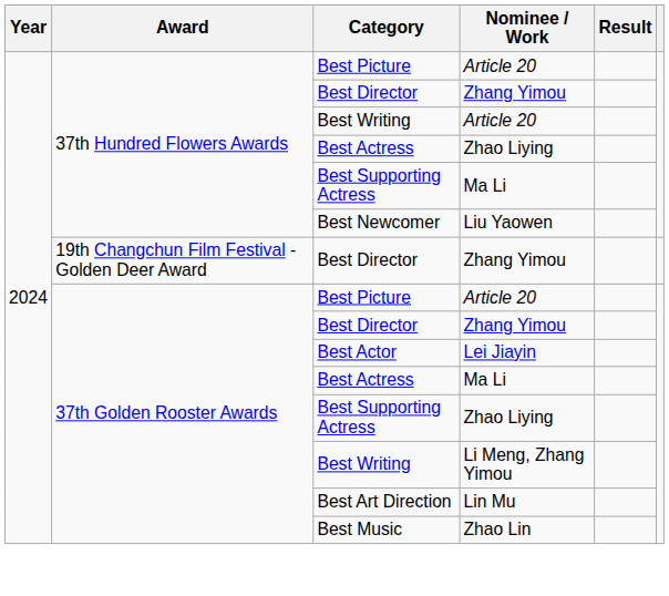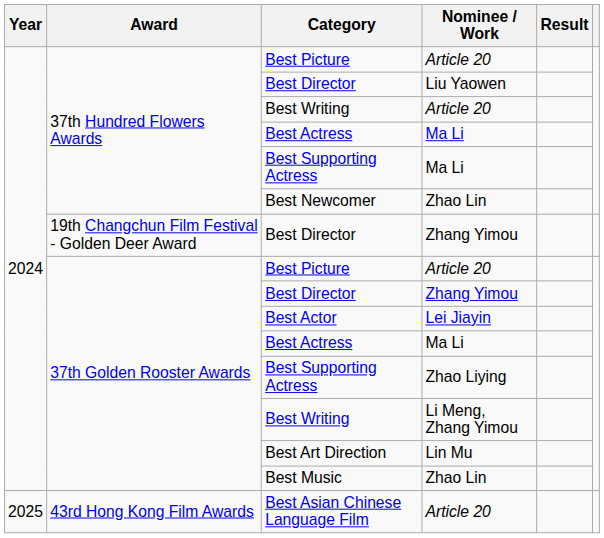37th Hundred Flowers Awards / Best Director | Nominee / Work: Zhang Yimou -> Liu Yaowen
37th Hundred Flowers Awards / Best Actress | Nominee / Work: Zhao Liying -> Ma Li
Best Newcomer | Nominee / Work: Liu Yaowen -> Zhao Lin
+ row: 2025 | 43rd Hong Kong Film Awards | Best Asian Chinese Language Film | Article 20
